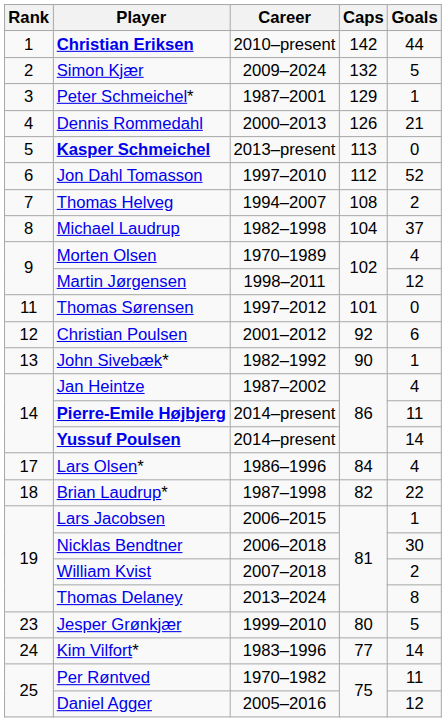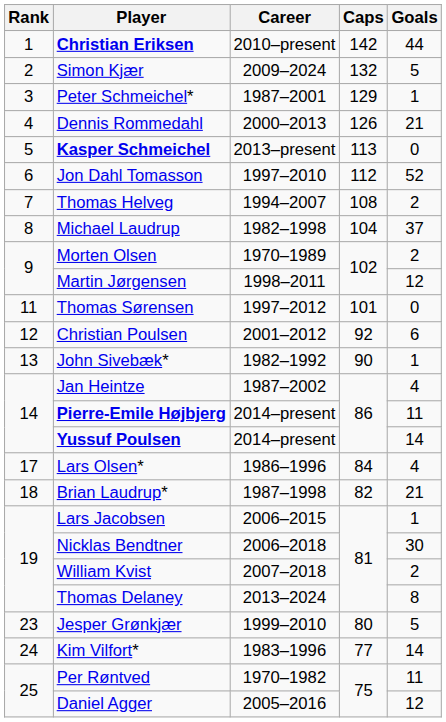Morten Olsen | Goals: 4 -> 2
Brian Laudrup* | Goals: 22 -> 21
